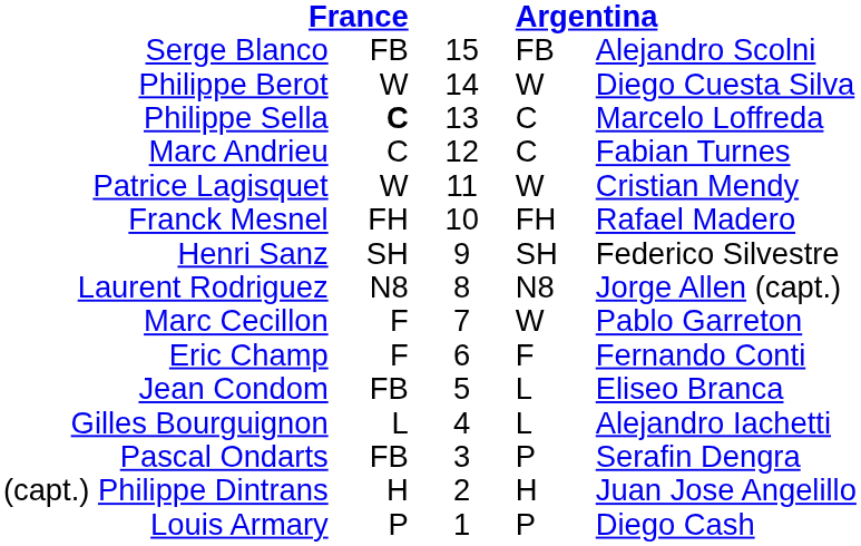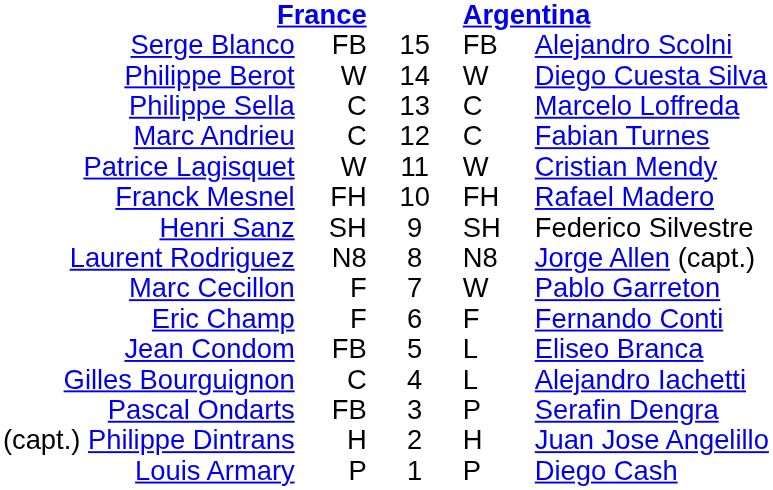Philippe Sella | column 2: bold -> normal
Gilles Bourguignon | column 2: L -> C
